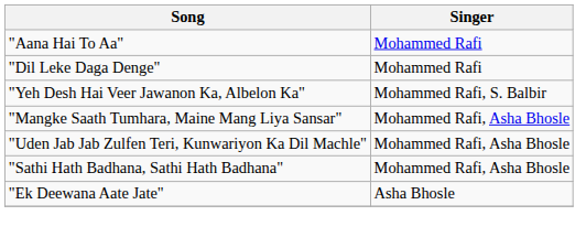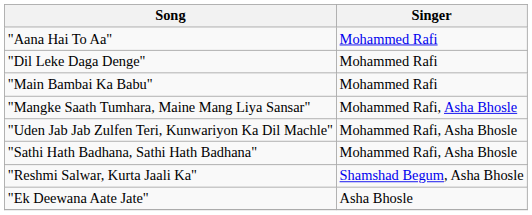+ row: "Main Bambai Ka Babu" | Mohammed Rafi
- row: "Yeh Desh Hai Veer Jawanon Ka, Albelon Ka" | Mohammed Rafi, S. Balbir
+ row: "Reshmi Salwar, Kurta Jaali Ka" | Shamshad Begum, Asha Bhosle
